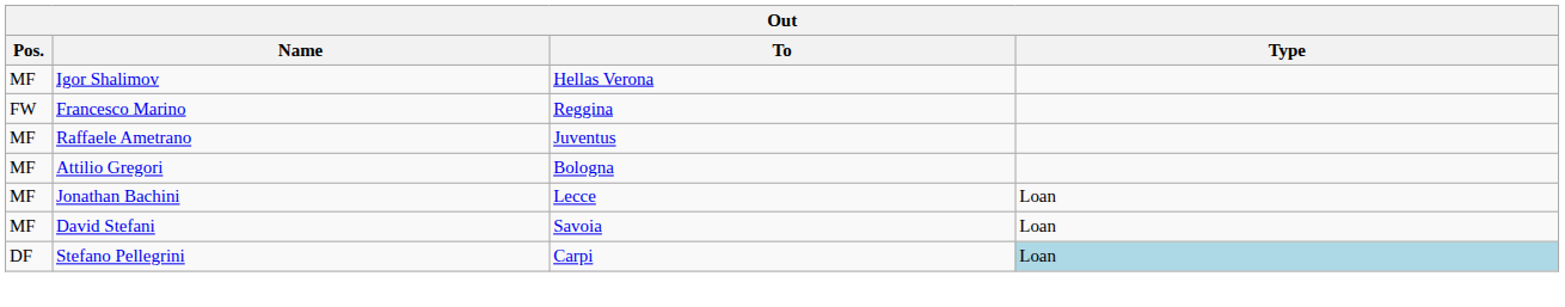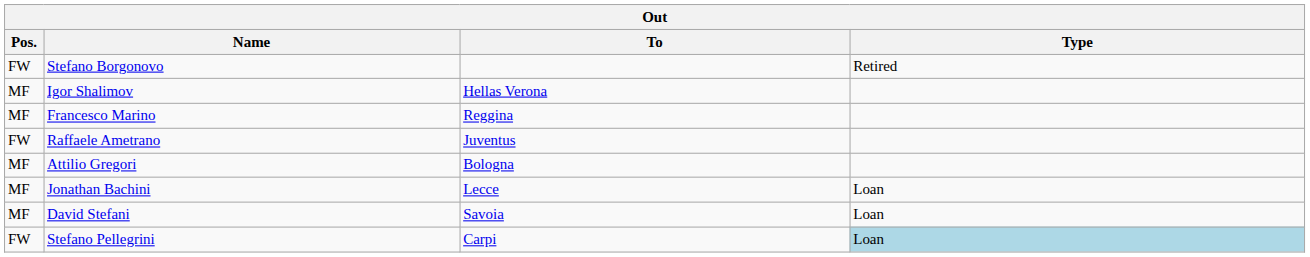+ row: FW | Stefano Borgonovo | Retired
Francesco Marino | Pos.: FW -> MF
Raffaele Ametrano | Pos.: MF -> FW
Stefano Pellegrini | Pos.: DF -> FW
